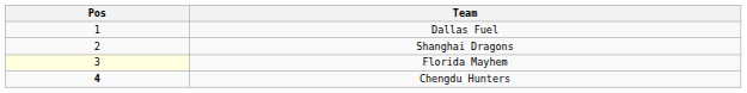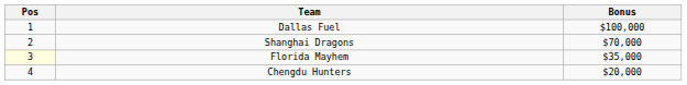+ column: Bonus | $100,000 | $70,000 | $35,000 | $20,000
Chengdu Hunters | Pos: bold -> normal
